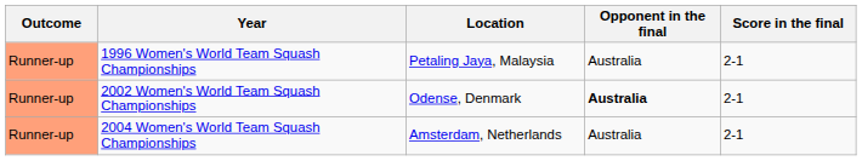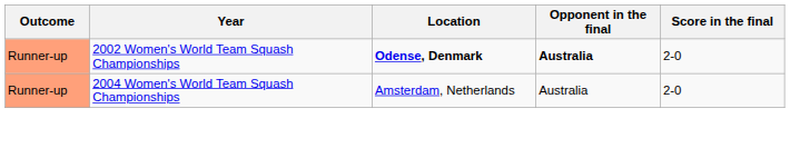- row: Runner-up | 1996 Women's World Team Squash Championships | Petaling Jaya, Malaysia | Australia | 2-1
2002 Women's World Team Squash Championships | Location: normal -> bold
2002 Women's World Team Squash Championships | Score in the final: 2-1 -> 2-0
2004 Women's World Team Squash Championships | Score in the final: 2-1 -> 2-0
